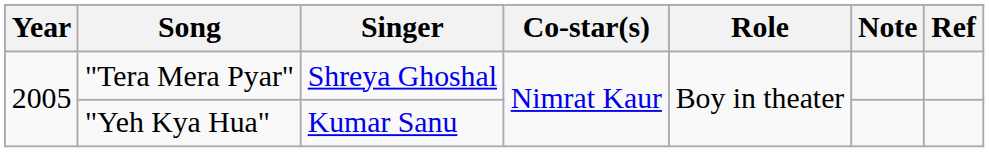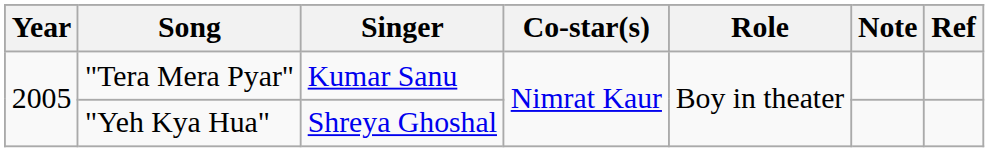"Tera Mera Pyar" | Singer: Shreya Ghoshal -> Kumar Sanu
"Yeh Kya Hua" | Singer: Kumar Sanu -> Shreya Ghoshal
